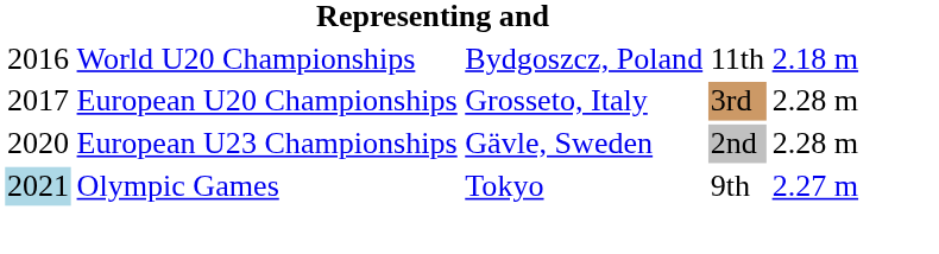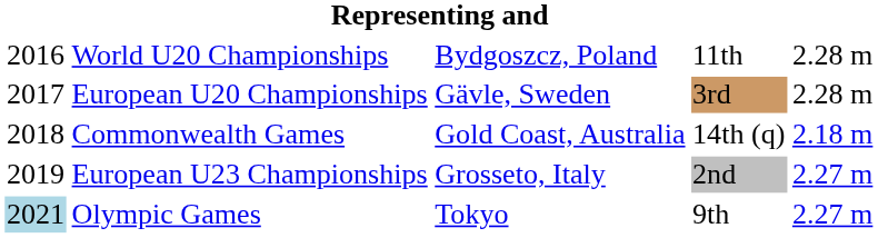World U20 Championships | column 5: 2.18 m -> 2.28 m
European U20 Championships | column 3: Grosseto, Italy -> Gävle, Sweden
+ row: 2018 | Commonwealth Games | Gold Coast, Australia | 14th (q) | 2.18 m
European U23 Championships | column 1: 2020 -> 2019
European U23 Championships | column 3: Gävle, Sweden -> Grosseto, Italy
European U23 Championships | column 5: 2.28 m -> 2.27 m
